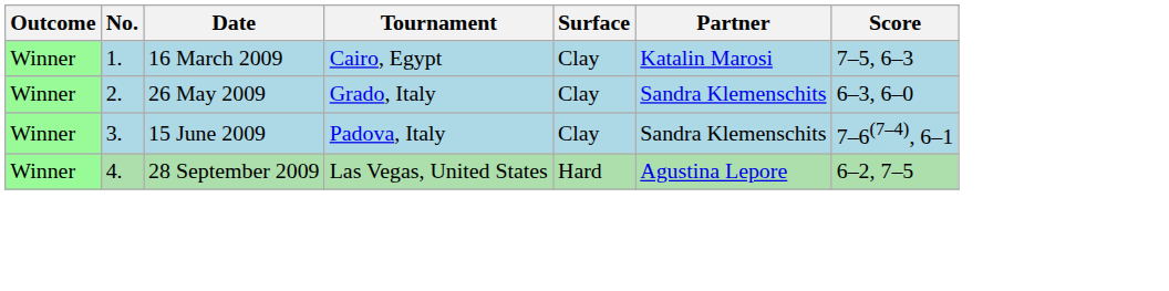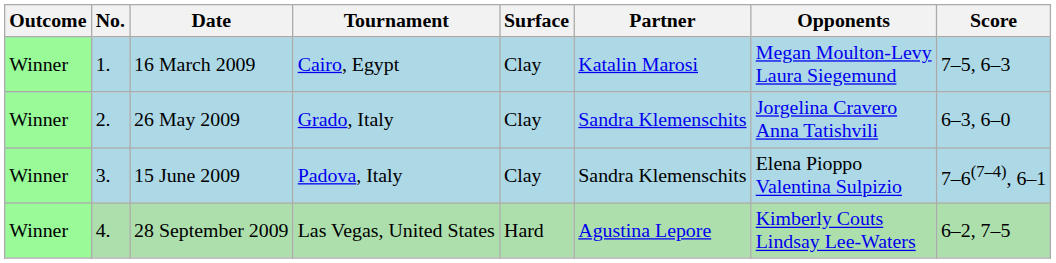+ column: Opponents | Megan Moulton-Levy Laura Siegemund | Jorgelina Cravero Anna Tatishvili | Elena Pioppo Valentina Sulpizio | Kimberly Couts Lindsay Lee-Waters
